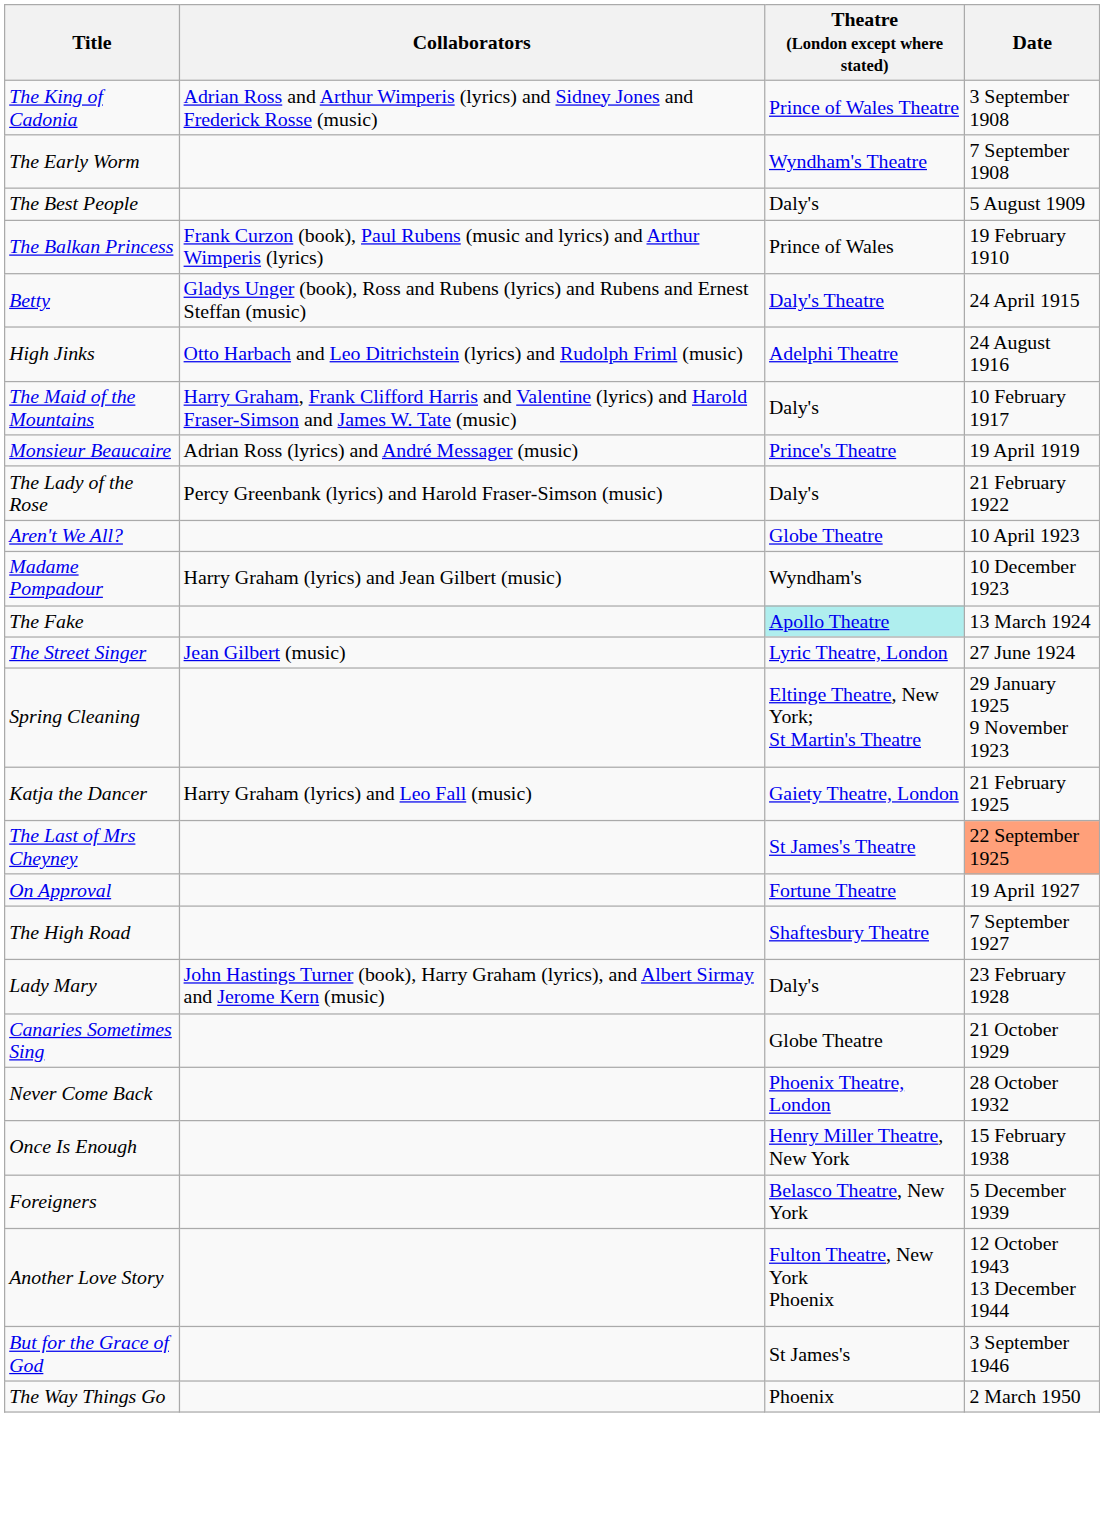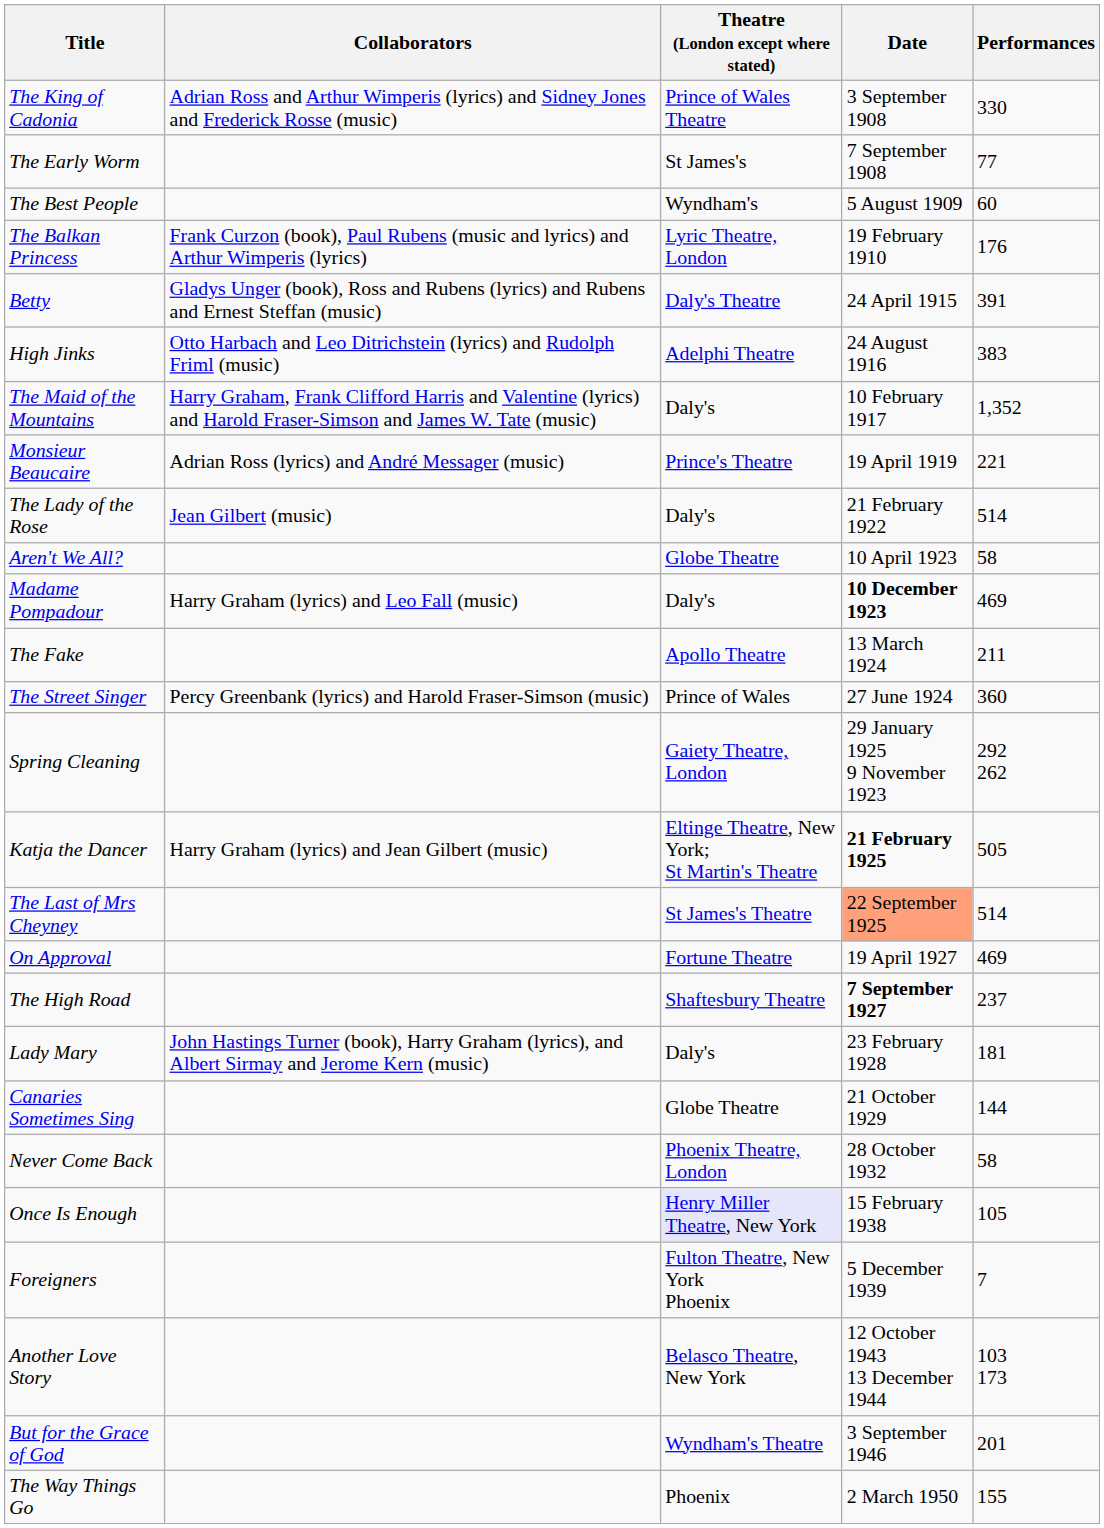+ column: Performances | 330 | 77 | 60 | 176 | 391 | 383 | 1,352 | 221 | 514 | 58 | 469 | 211 | 360 | 292 262 | 505 | 514 | 469 | 237 | 181 | 144 | 58 | 105 | 7 | 103 173 | 201 | 155
The Early Worm | Theatre (London except where stated): Wyndham's Theatre -> St James's
The Best People | Theatre (London except where stated): Daly's -> Wyndham's
The Balkan Princess | Theatre (London except where stated): Prince of Wales -> Lyric Theatre, London
The Lady of the Rose | Collaborators: Percy Greenbank (lyrics) and Harold Fraser-Simson (music) -> Jean Gilbert (music)
Madame Pompadour | Collaborators: Harry Graham (lyrics) and Jean Gilbert (music) -> Harry Graham (lyrics) and Leo Fall (music)
Madame Pompadour | Theatre (London except where stated): Wyndham's -> Daly's
Madame Pompadour | Date: normal -> bold
The Fake | Theatre (London except where stated): paleturquoise background -> no background
The Street Singer | Collaborators: Jean Gilbert (music) -> Percy Greenbank (lyrics) and Harold Fraser-Simson (music)
The Street Singer | Theatre (London except where stated): Lyric Theatre, London -> Prince of Wales
Spring Cleaning | Theatre (London except where stated): Eltinge Theatre, New York; St Martin's Theatre -> Gaiety Theatre, London
Katja the Dancer | Collaborators: Harry Graham (lyrics) and Leo Fall (music) -> Harry Graham (lyrics) and Jean Gilbert (music)
Katja the Dancer | Theatre (London except where stated): Gaiety Theatre, London -> Eltinge Theatre, New York; St Martin's Theatre
Katja the Dancer | Date: normal -> bold
The High Road | Date: normal -> bold
Once Is Enough | Theatre (London except where stated): no background -> lavender background
Foreigners | Theatre (London except where stated): Belasco Theatre, New York -> Fulton Theatre, New York Phoenix
Another Love Story | Theatre (London except where stated): Fulton Theatre, New York Phoenix -> Belasco Theatre, New York
But for the Grace of God | Theatre (London except where stated): St James's -> Wyndham's Theatre
